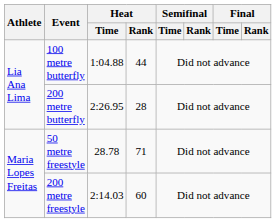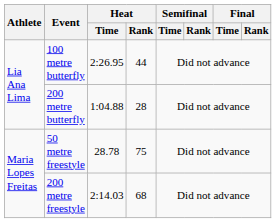100 metre butterfly | Heat / Time: 1:04.88 -> 2:26.95
200 metre butterfly | Heat / Time: 2:26.95 -> 1:04.88
50 metre freestyle | Heat / Rank: 71 -> 75
200 metre freestyle | Heat / Rank: 60 -> 68
